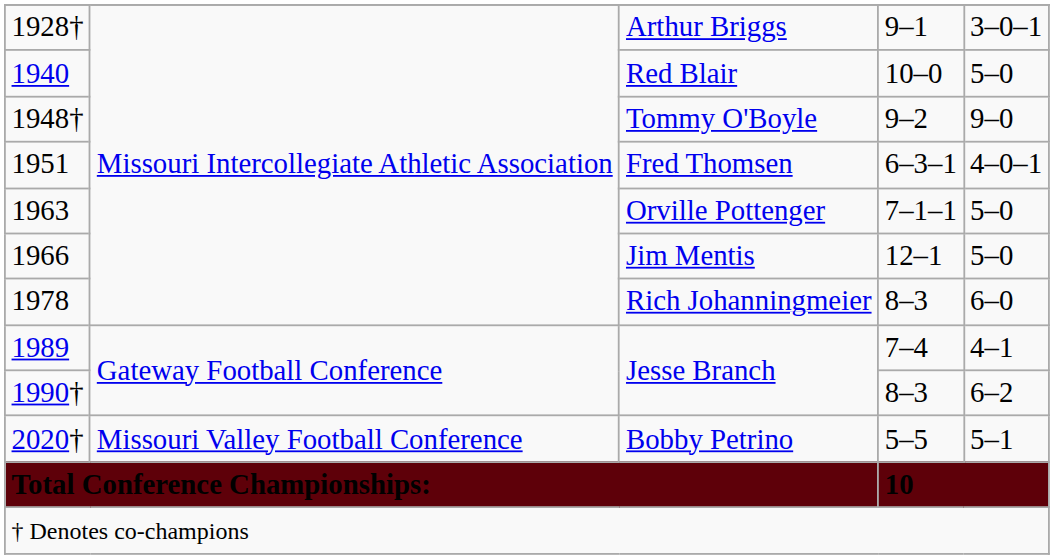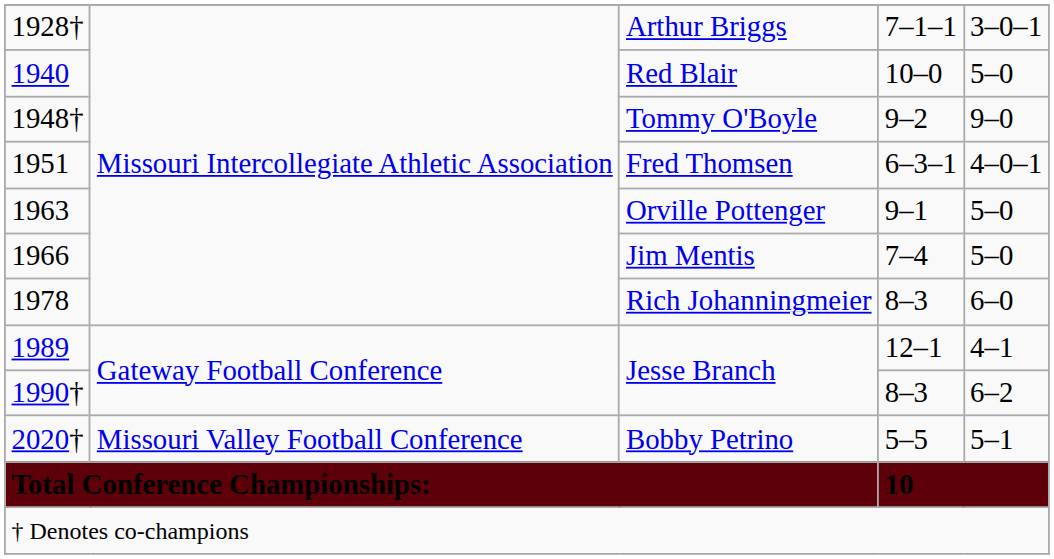Arthur Briggs | column 4: 9–1 -> 7–1–1
Orville Pottenger | column 4: 7–1–1 -> 9–1
Jim Mentis | column 4: 12–1 -> 7–4
1989 / Jesse Branch | column 4: 7–4 -> 12–1
